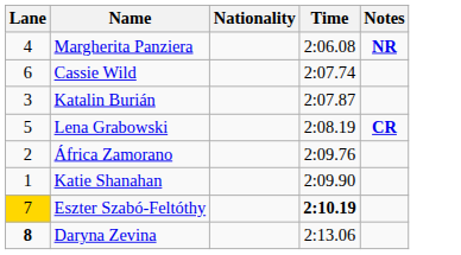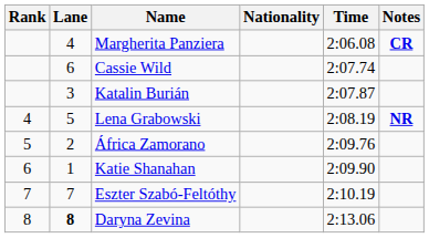+ column: Rank | 4 | 5 | 6 | 7 | 8
Margherita Panziera | Notes: NR -> CR
Lena Grabowski | Notes: CR -> NR
Eszter Szabó-Feltóthy | Lane: gold background -> no background
Eszter Szabó-Feltóthy | Time: bold -> normal
